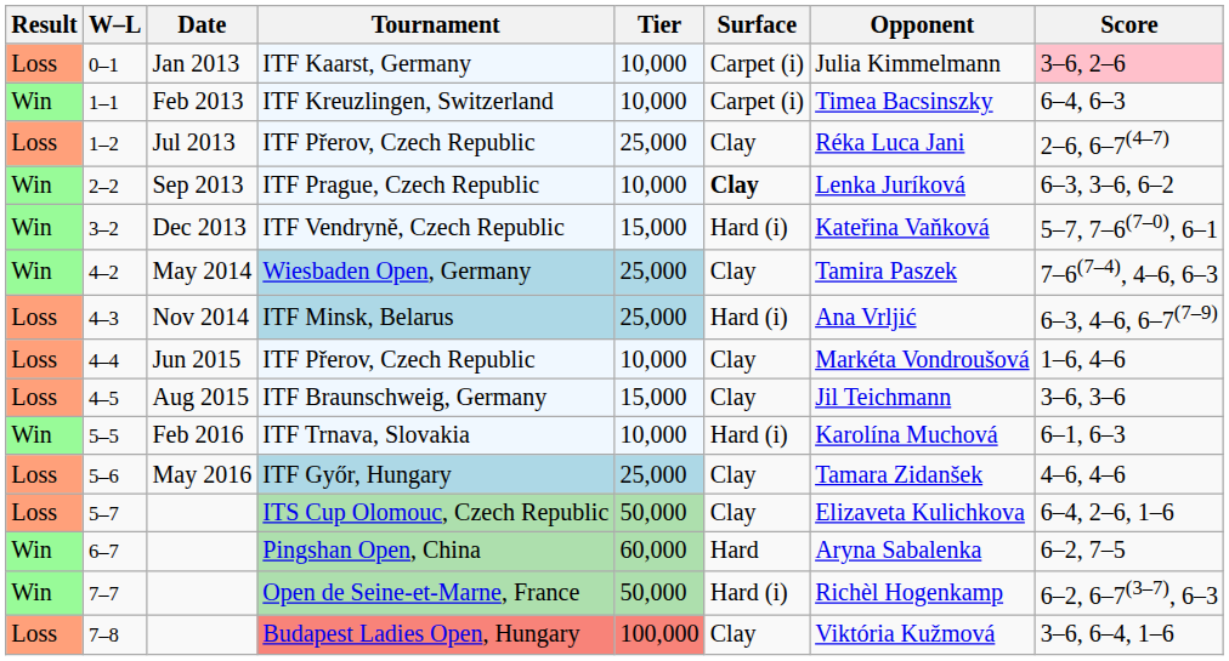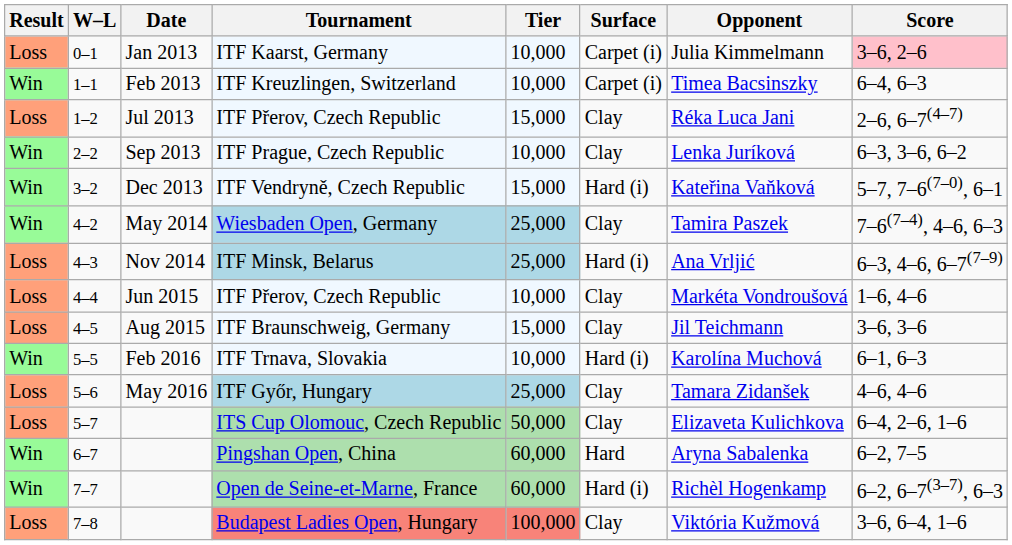1–2 / ITF Přerov, Czech Republic | Tier: 25,000 -> 15,000
ITF Prague, Czech Republic | Surface: bold -> normal
Open de Seine-et-Marne, France | Tier: 50,000 -> 60,000
